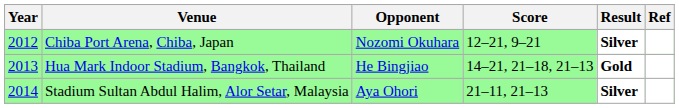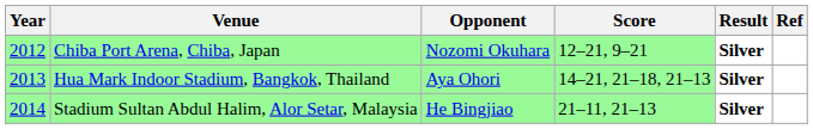Hua Mark Indoor Stadium, Bangkok, Thailand | Opponent: He Bingjiao -> Aya Ohori
Hua Mark Indoor Stadium, Bangkok, Thailand | Result: Gold -> Silver
Stadium Sultan Abdul Halim, Alor Setar, Malaysia | Opponent: Aya Ohori -> He Bingjiao
